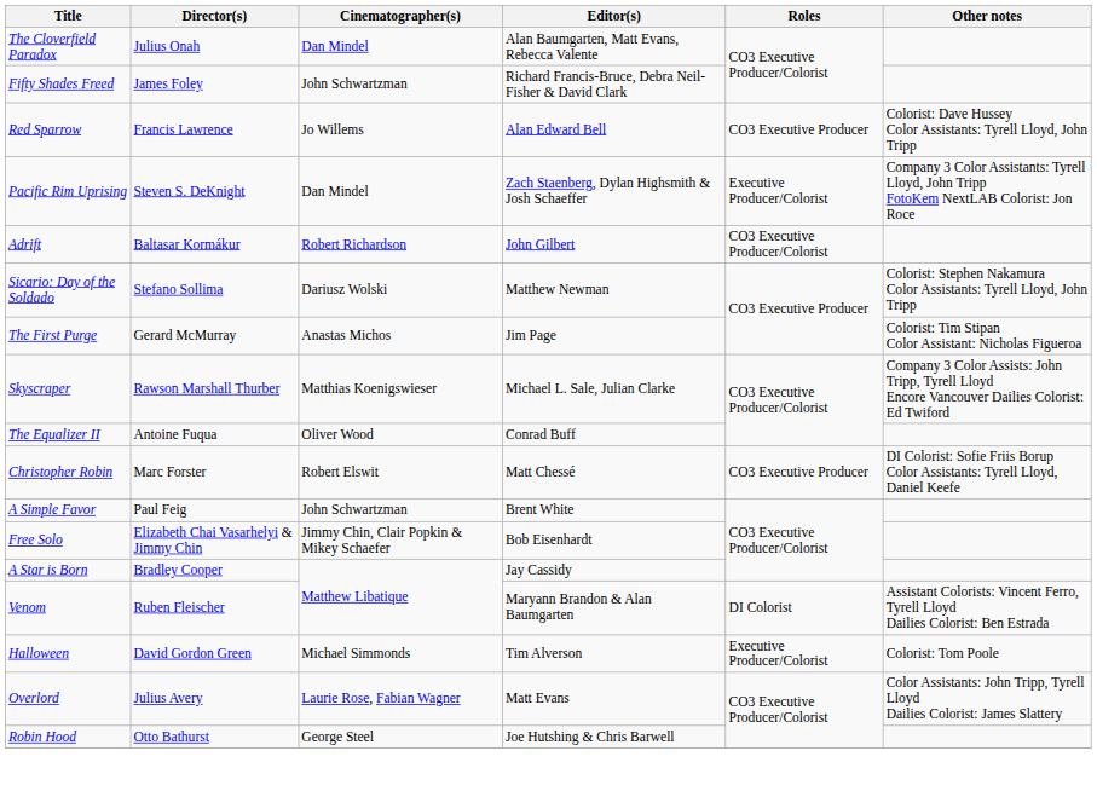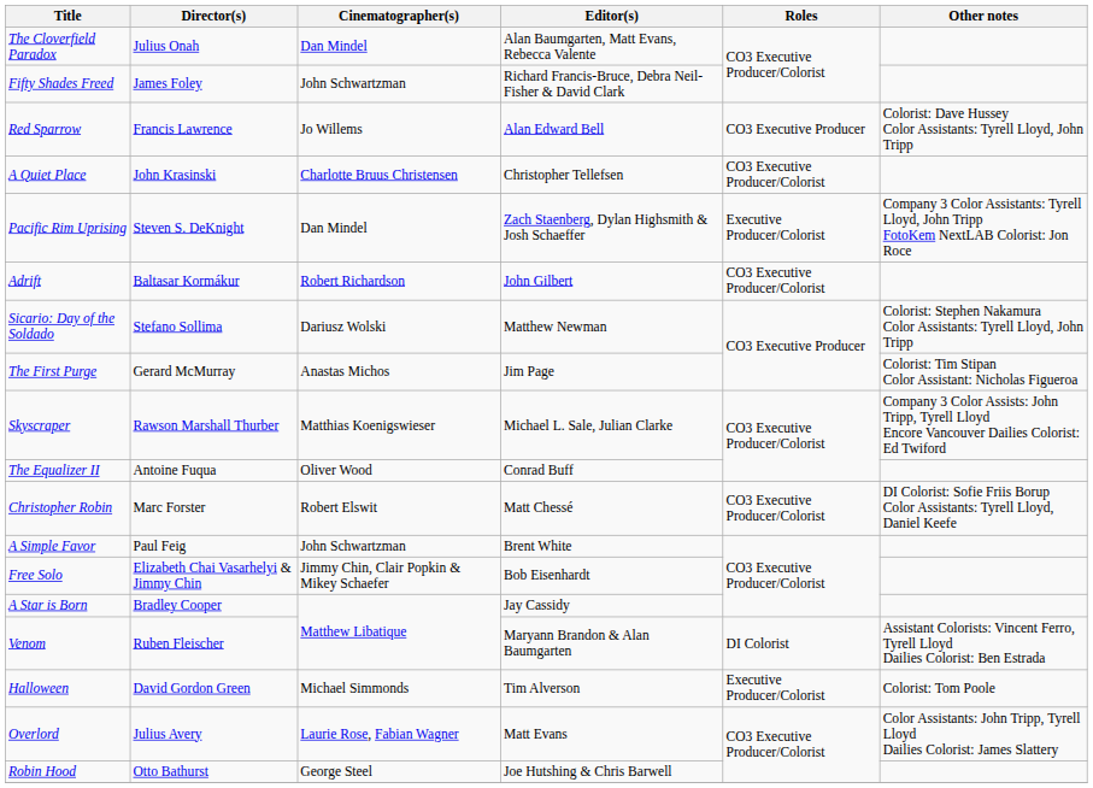+ row: A Quiet Place | John Krasinski | Charlotte Bruus Christensen | Christopher Tellefsen | CO3 Executive Producer/Colorist
Christopher Robin | Roles: CO3 Executive Producer -> CO3 Executive Producer/Colorist
